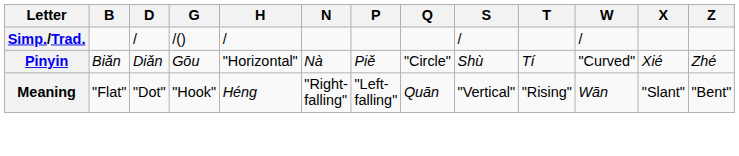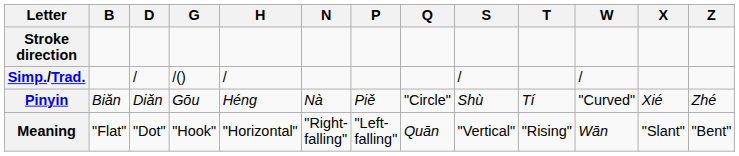+ row: Stroke direction
Pinyin | H: "Horizontal" -> Héng
Meaning | H: Héng -> "Horizontal"
